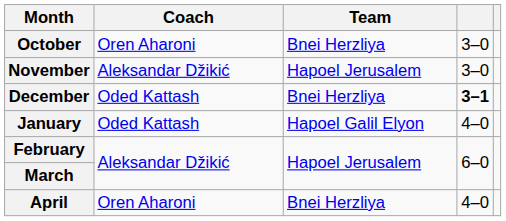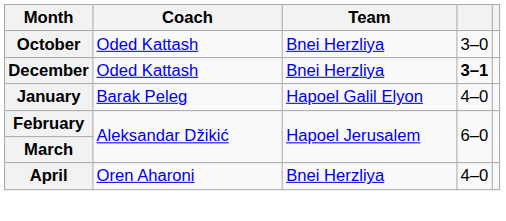October | Coach: Oren Aharoni -> Oded Kattash
- row: November | Aleksandar Džikić | Hapoel Jerusalem | 3–0
January | Coach: Oded Kattash -> Barak Peleg
